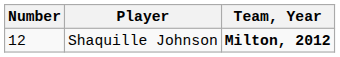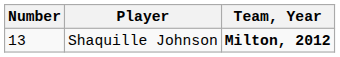Shaquille Johnson | Number: 12 -> 13
